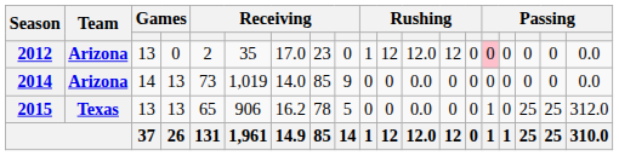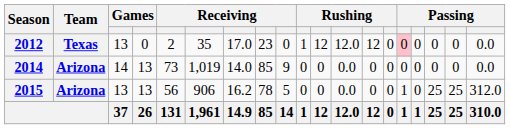2012 | Team: Arizona -> Texas
2015 | Team: Texas -> Arizona
2015 | column 5: 65 -> 56
